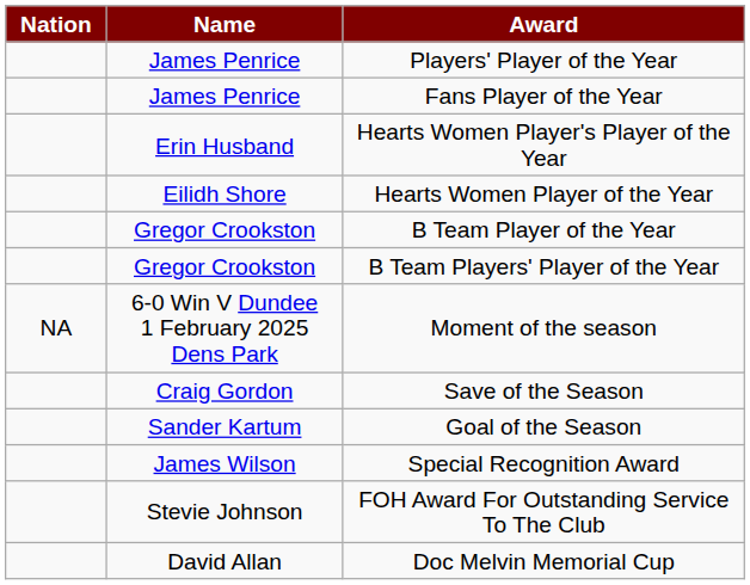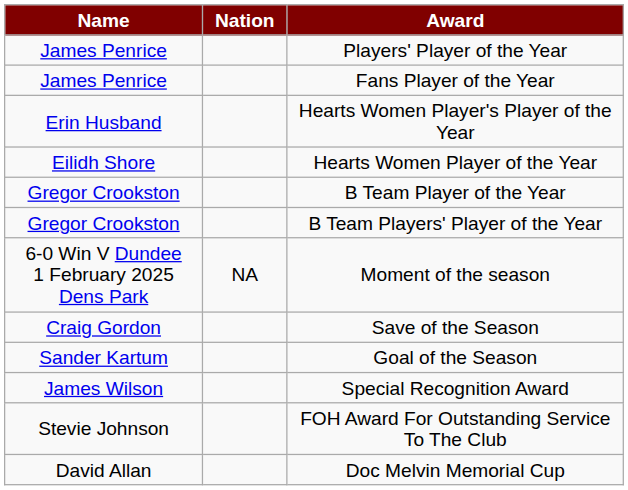columns swapped: Nation <-> Name
